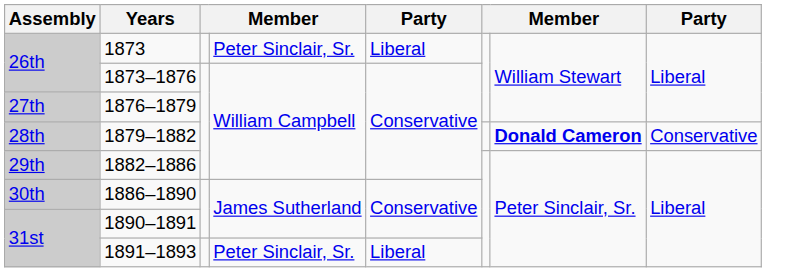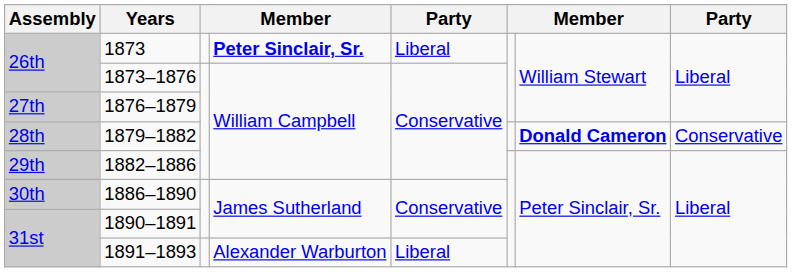1873 | column 4: normal -> bold
1891–1893 | column 4: Peter Sinclair, Sr. -> Alexander Warburton
